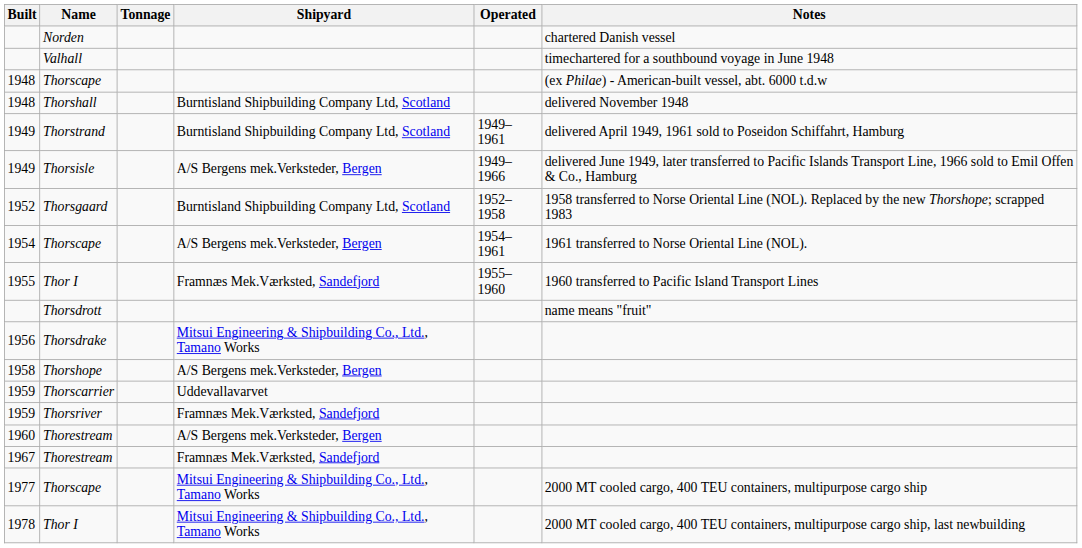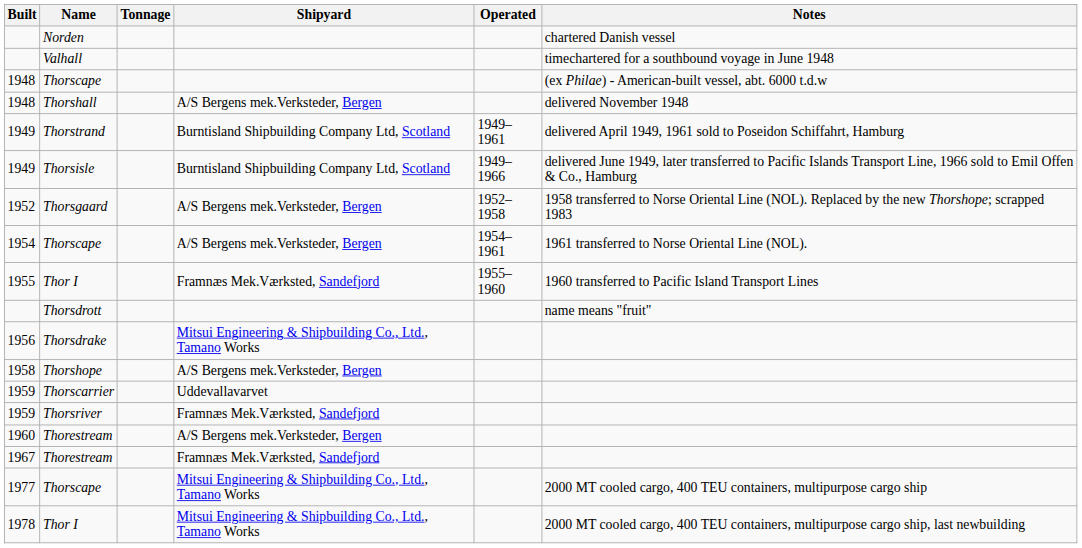Thorshall | Shipyard: Burntisland Shipbuilding Company Ltd, Scotland -> A/S Bergens mek.Verksteder, Bergen
Thorsisle | Shipyard: A/S Bergens mek.Verksteder, Bergen -> Burntisland Shipbuilding Company Ltd, Scotland
Thorsgaard | Shipyard: Burntisland Shipbuilding Company Ltd, Scotland -> A/S Bergens mek.Verksteder, Bergen
